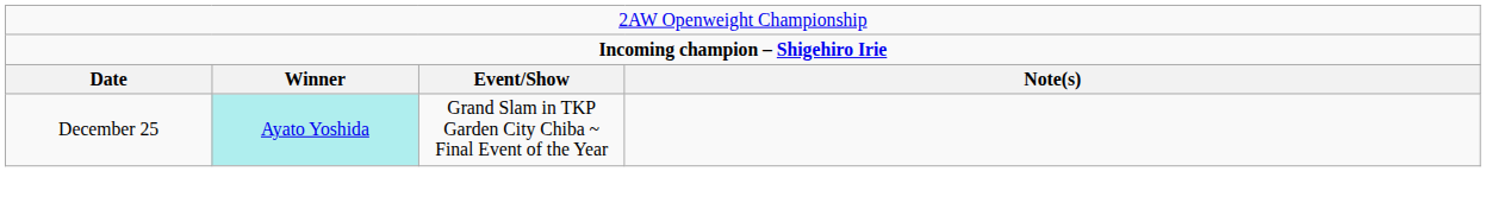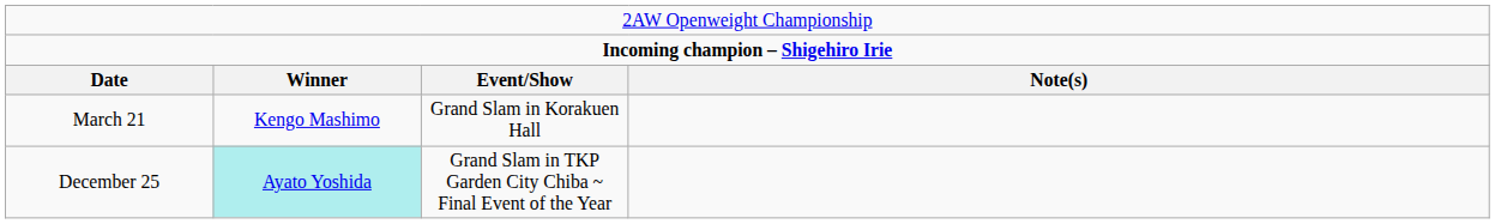+ row: March 21 | Kengo Mashimo | Grand Slam in Korakuen Hall
